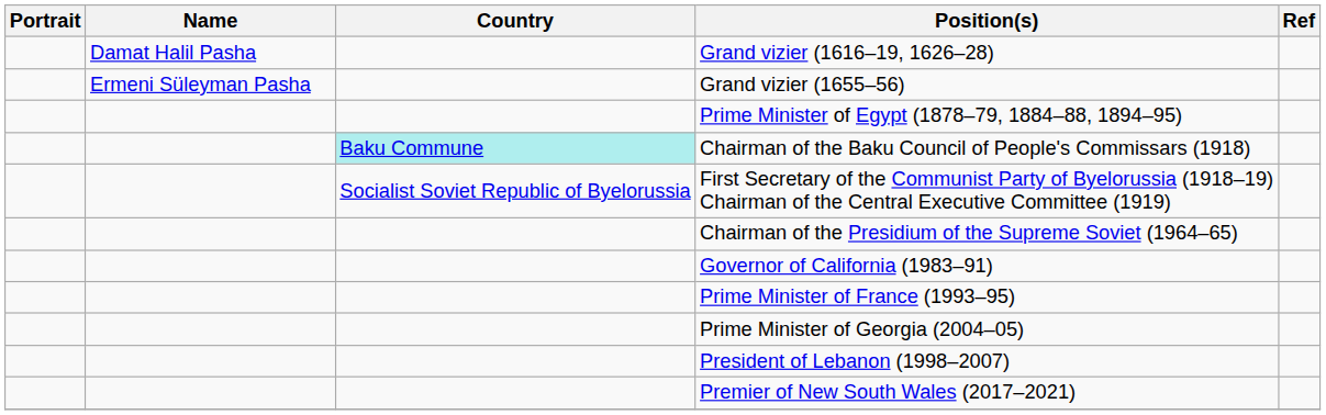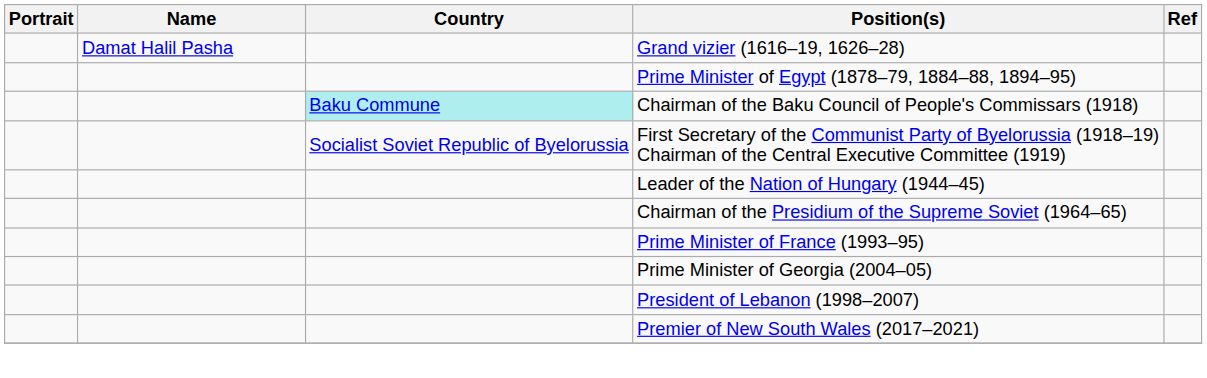- row: Ermeni Süleyman Pasha | Grand vizier (1655–56)
+ row: Leader of the Nation of Hungary (1944–45)
- row: Governor of California (1983–91)
